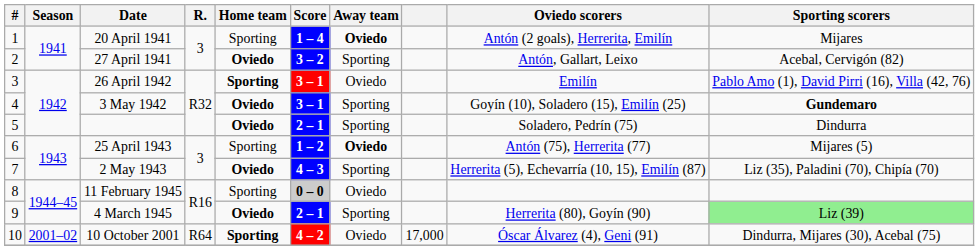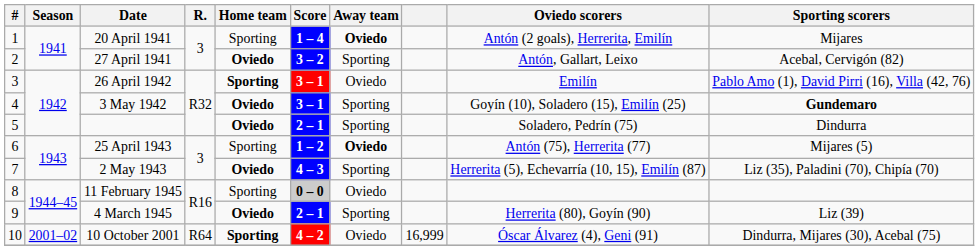4 March 1945 | Sporting scorers: lightgreen background -> no background
10 October 2001 | column 8: 17,000 -> 16,999
